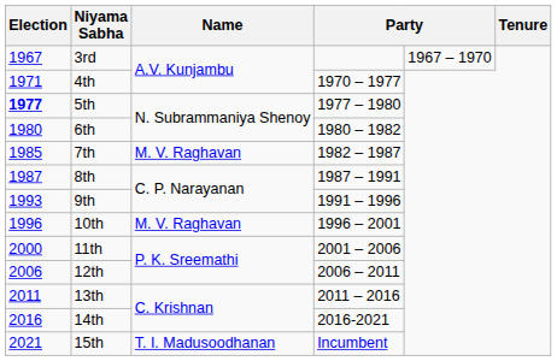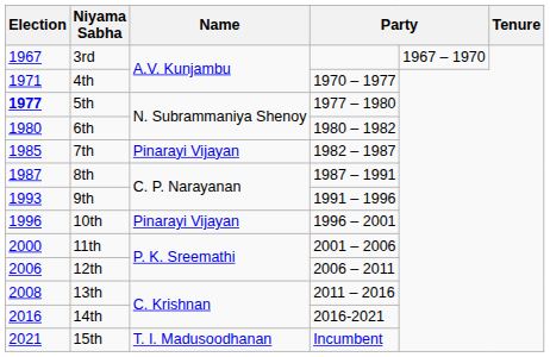7th | Name: M. V. Raghavan -> Pinarayi Vijayan
10th | Name: M. V. Raghavan -> Pinarayi Vijayan
13th | Election: 2011 -> 2008
